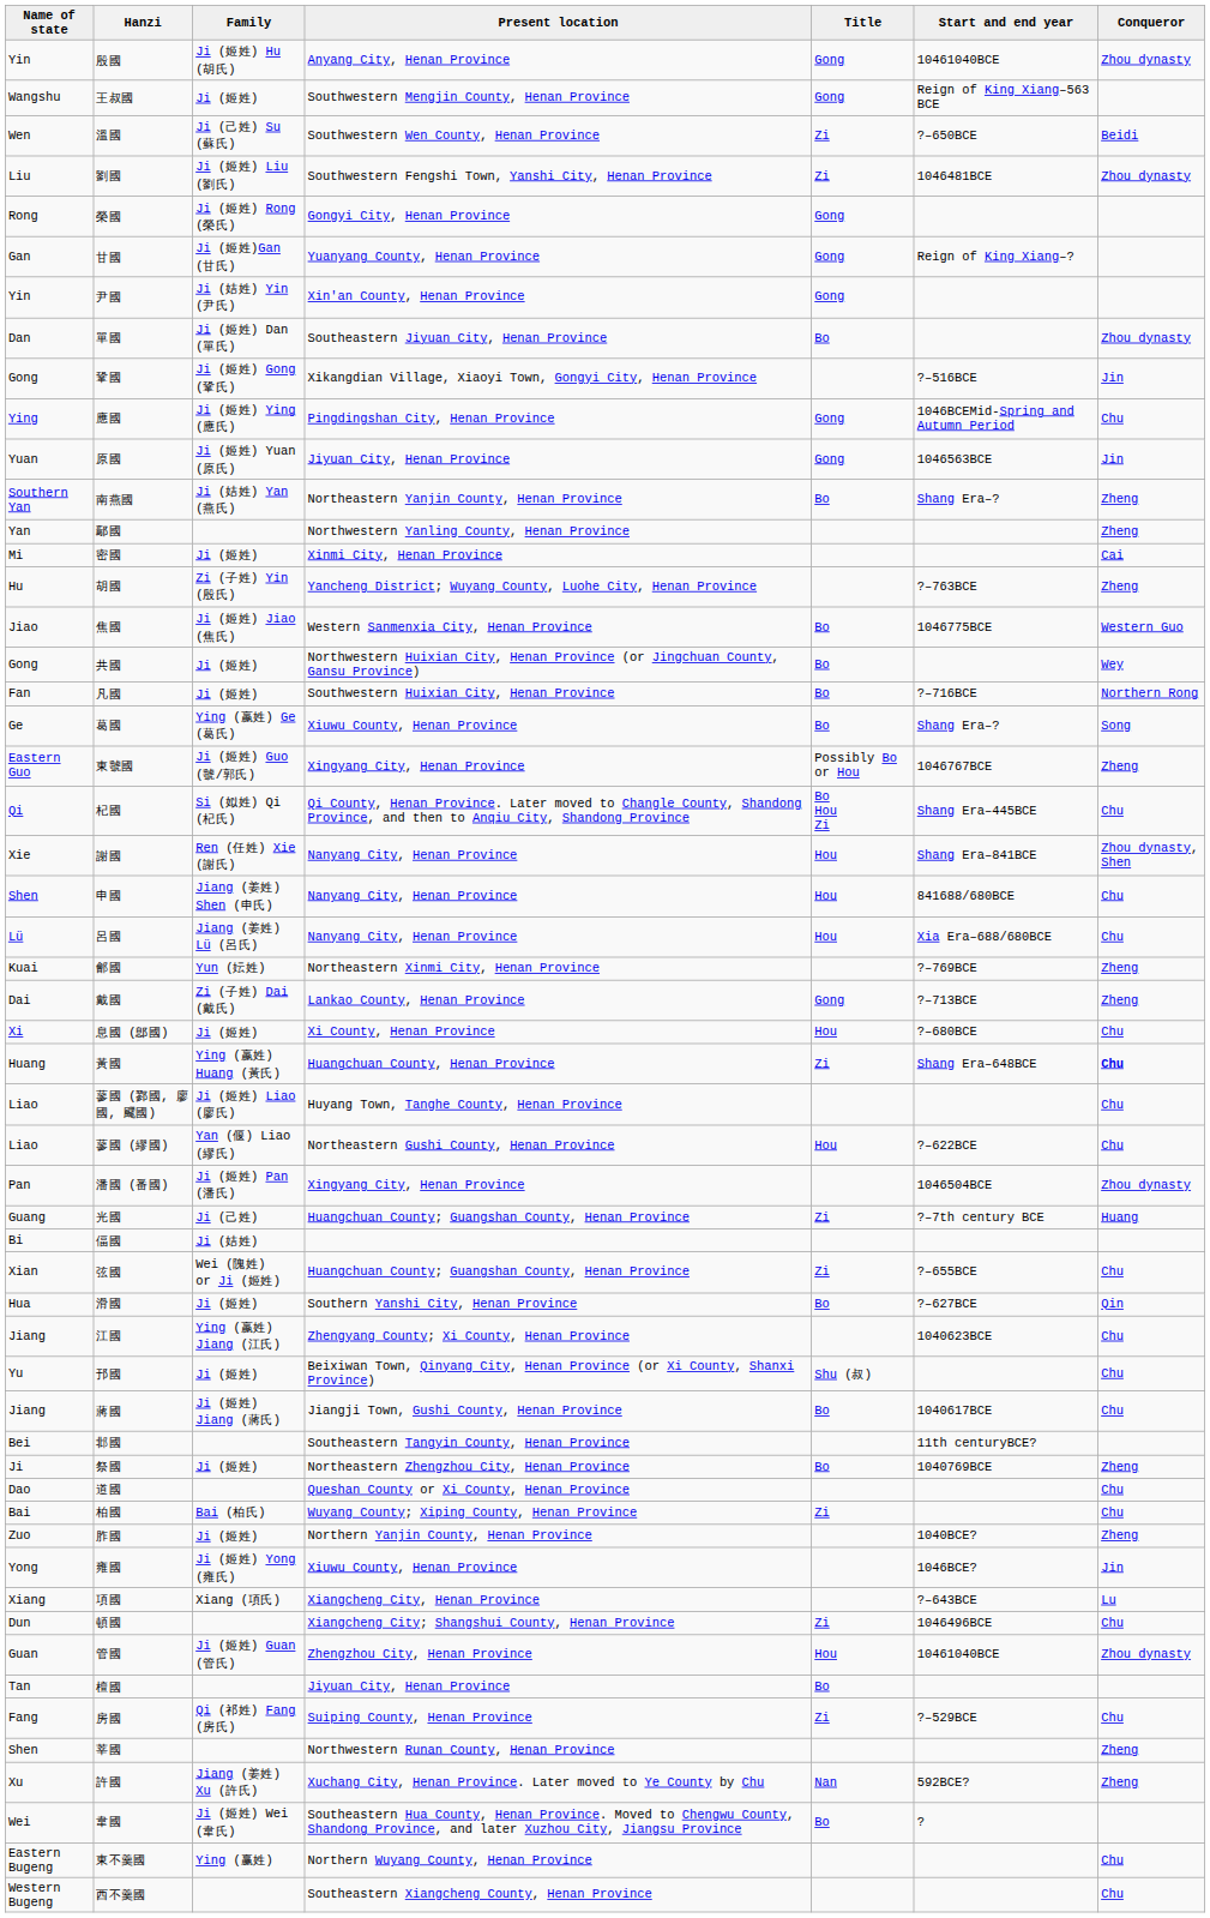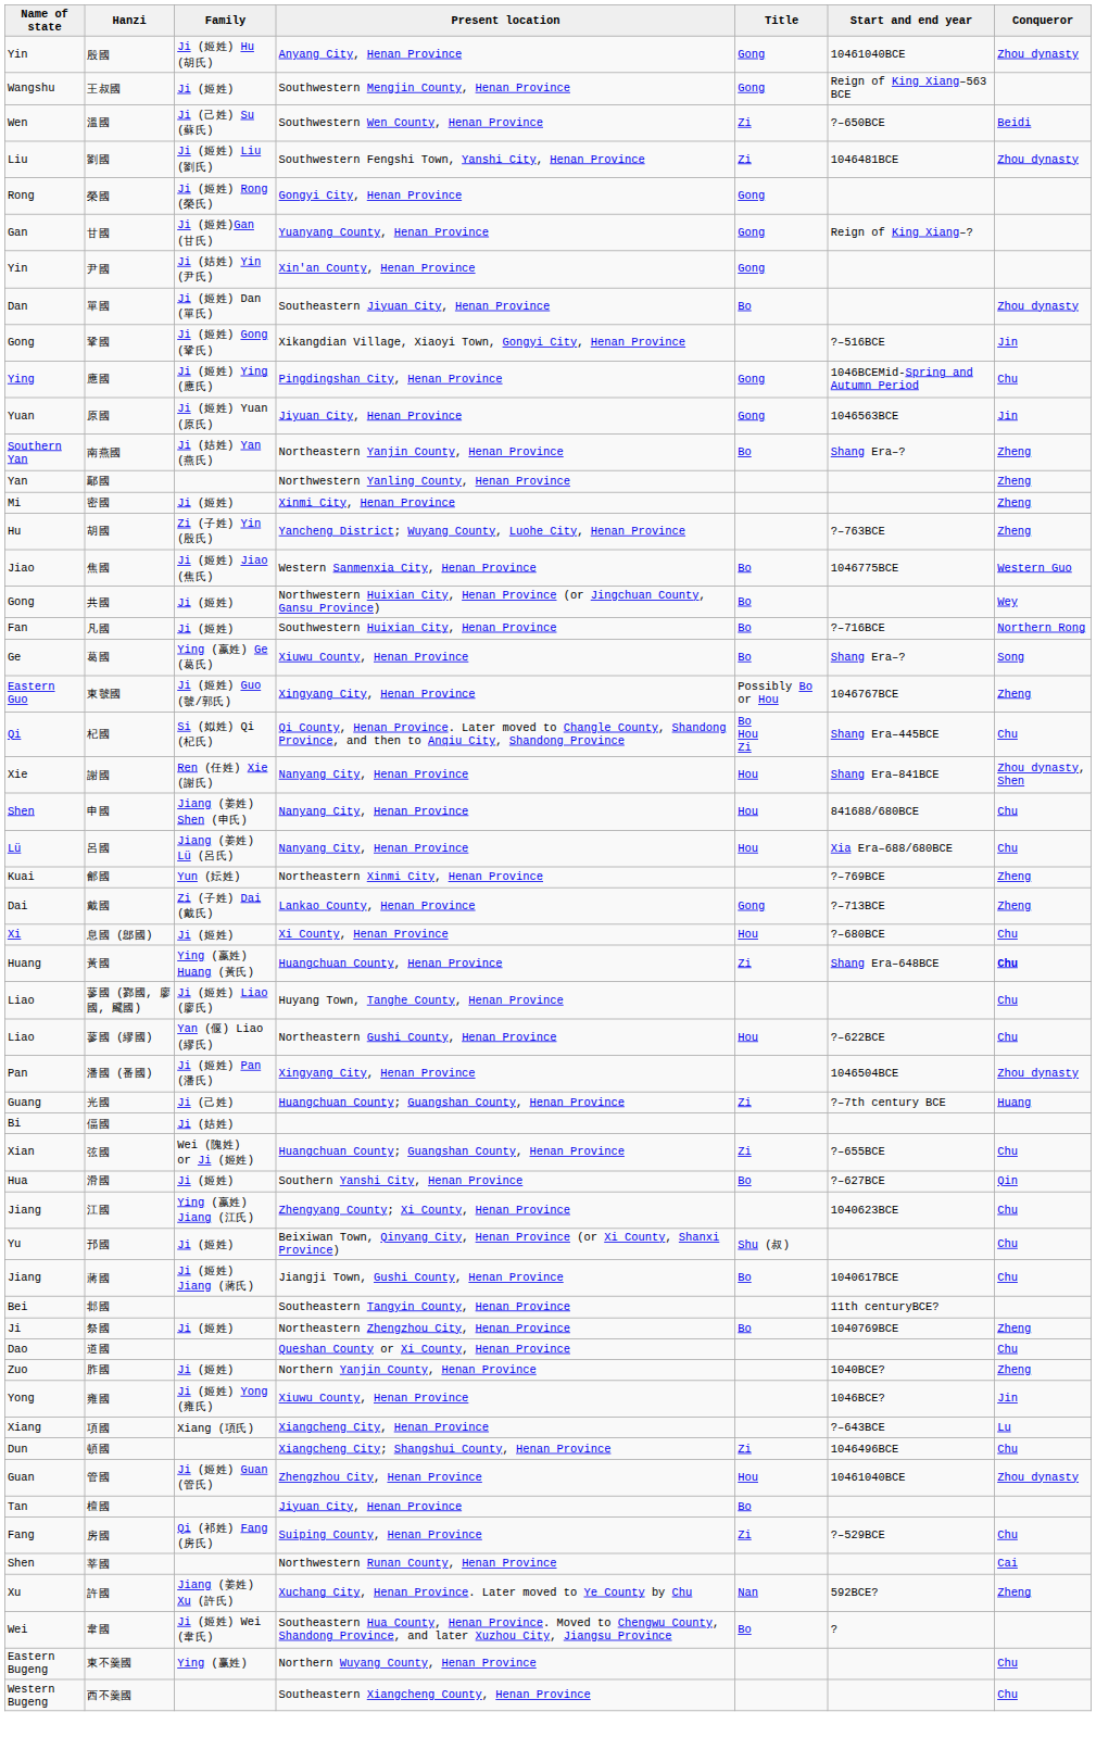密國 | Conqueror: Cai -> Zheng
- row: Bai | 柏國 | Bai (柏氏) | Wuyang County; Xiping County, Henan Province | Zi | Chu
莘國 | Conqueror: Zheng -> Cai
